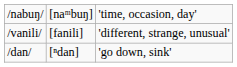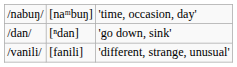rows swapped: /vanili/ <-> /dan/
